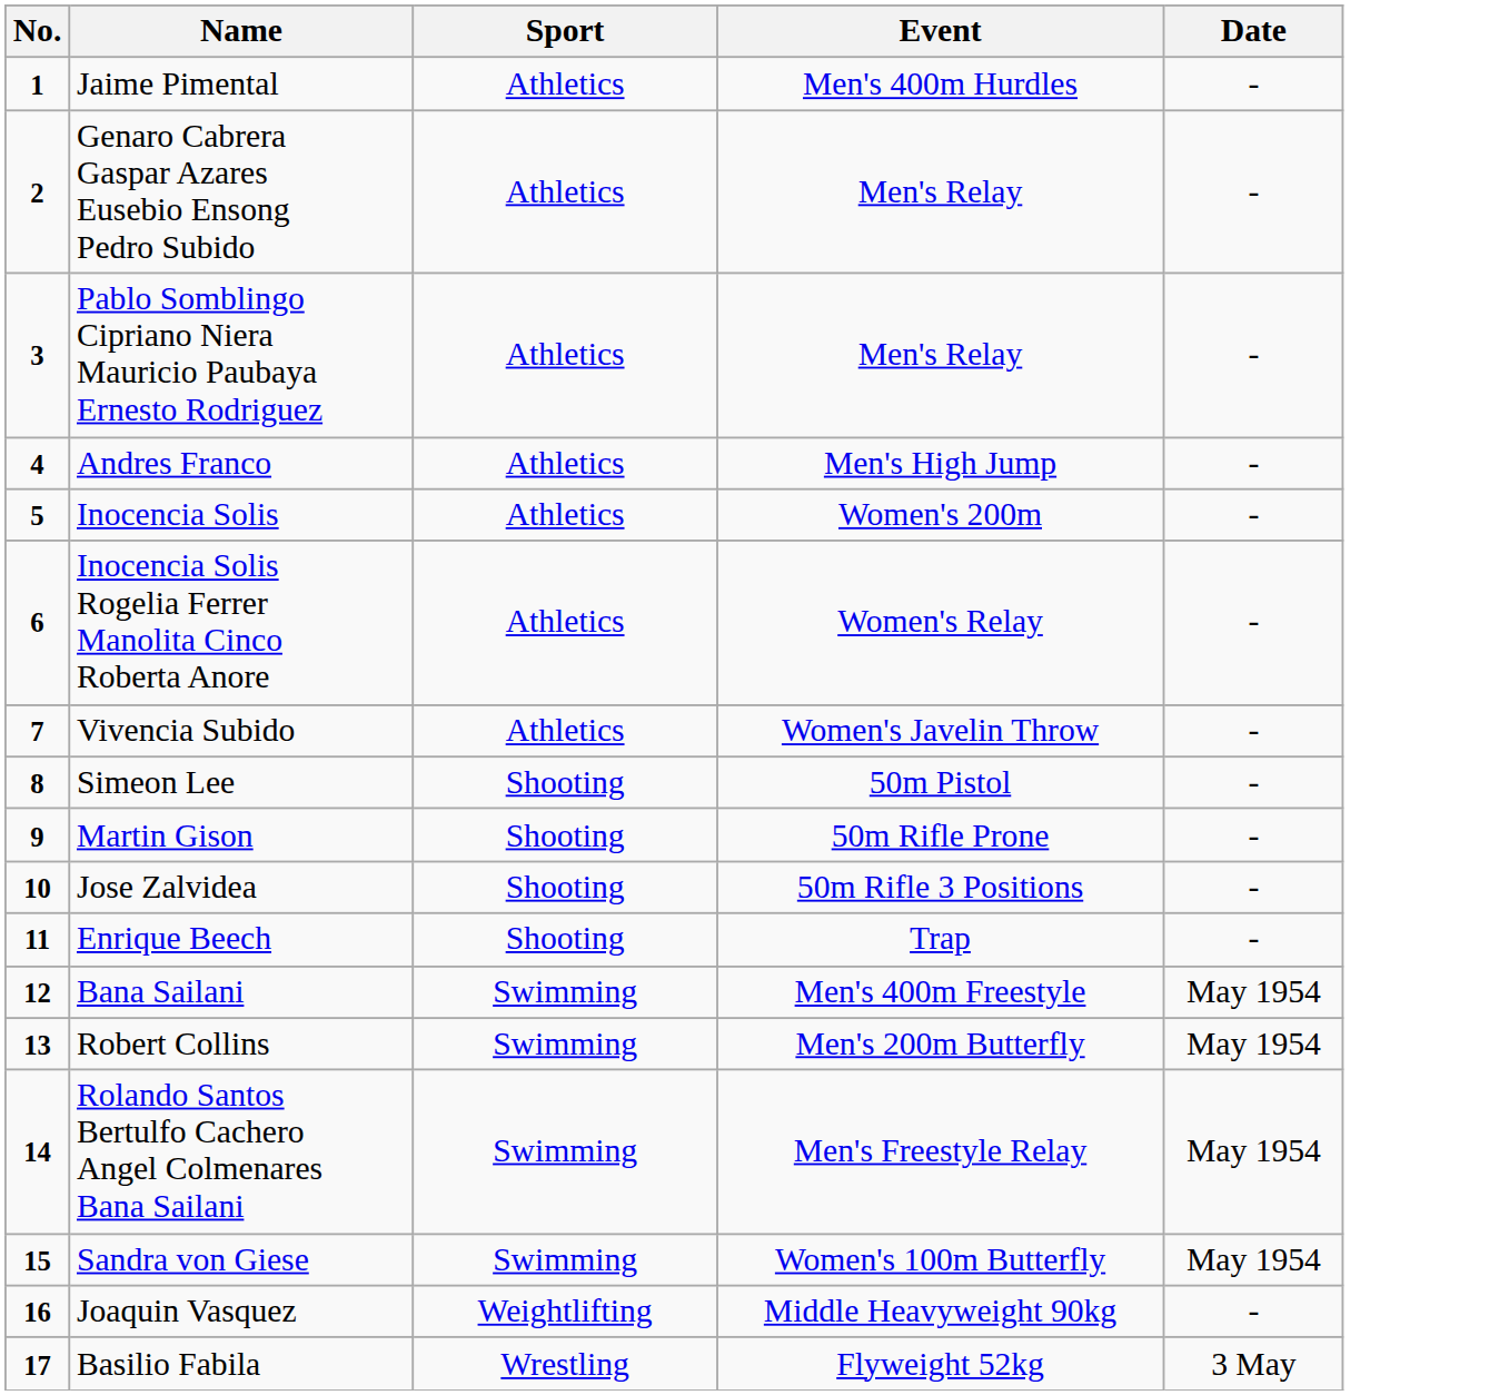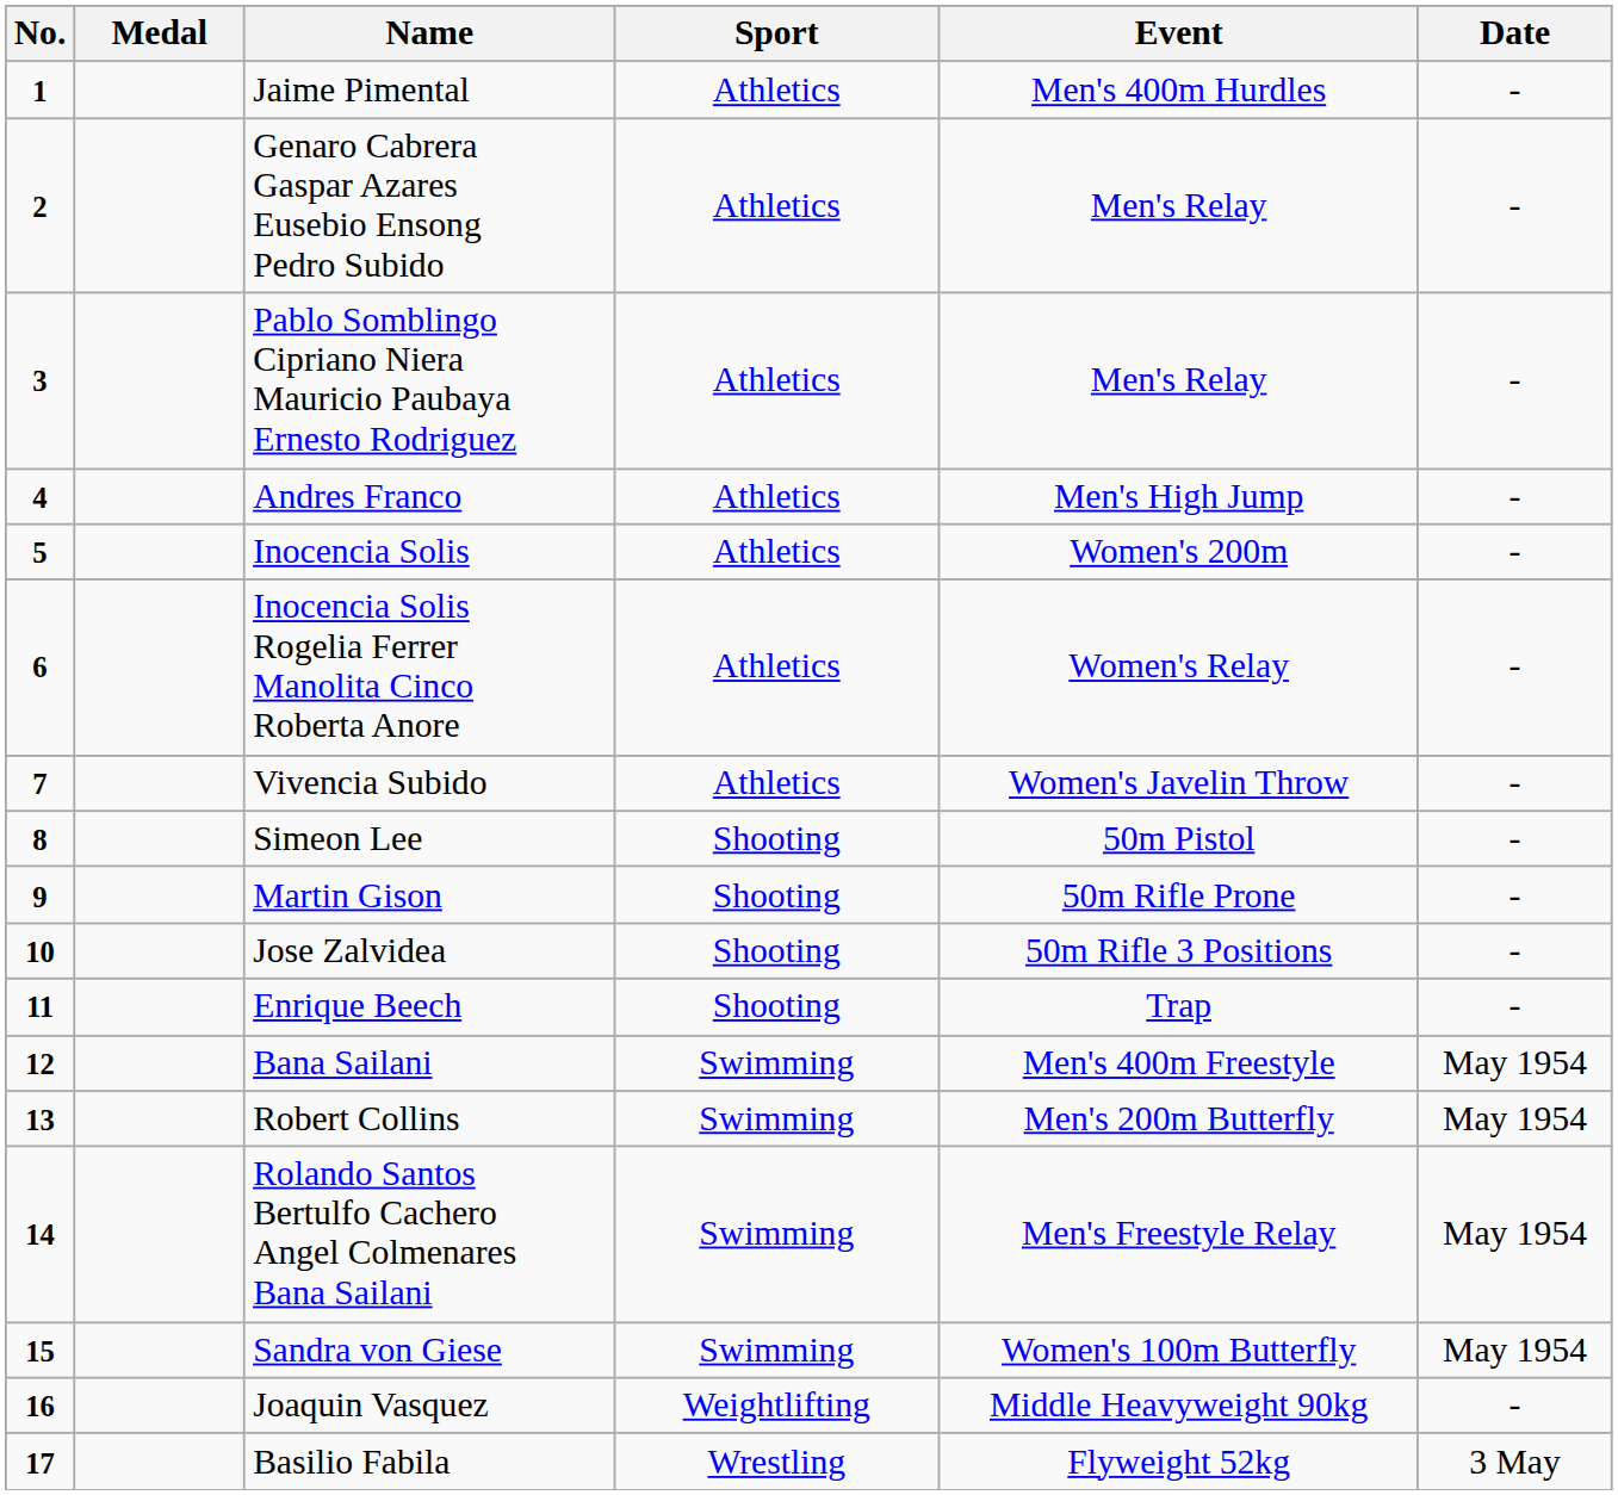+ column: Medal
